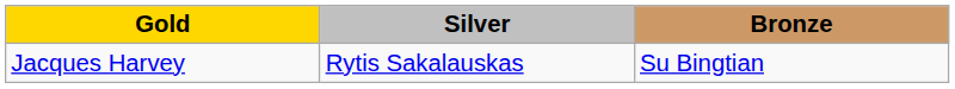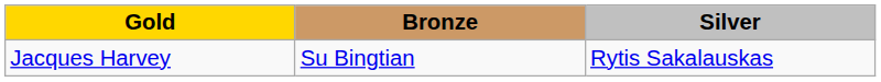columns swapped: Silver <-> Bronze
